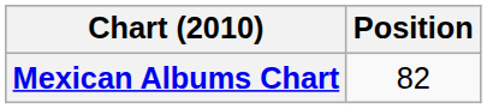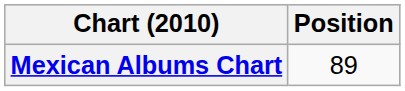Mexican Albums Chart | Position: 82 -> 89
